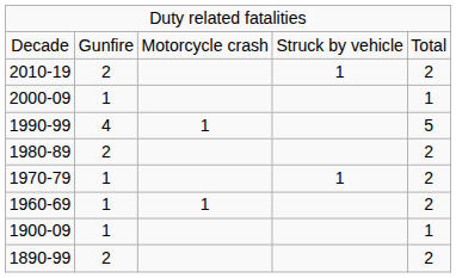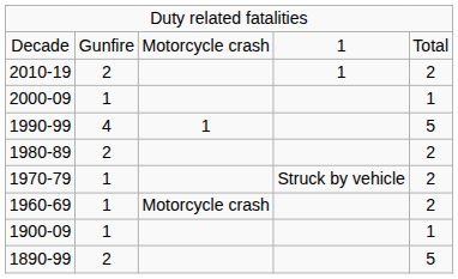Decade | column 4: Struck by vehicle -> 1
1970-79 | column 4: 1 -> Struck by vehicle
1960-69 | column 3: 1 -> Motorcycle crash
1890-99 | column 5: 2 -> 5
